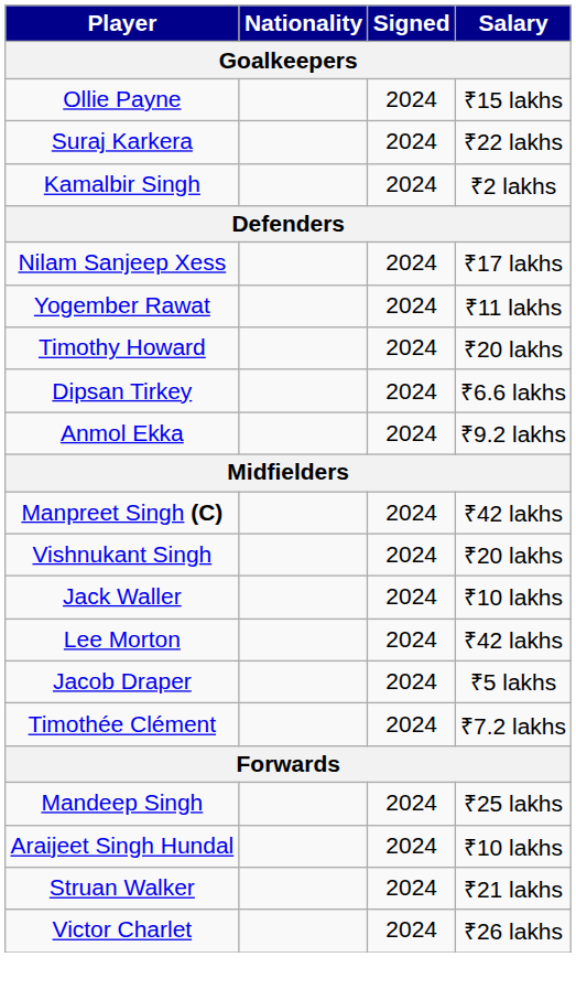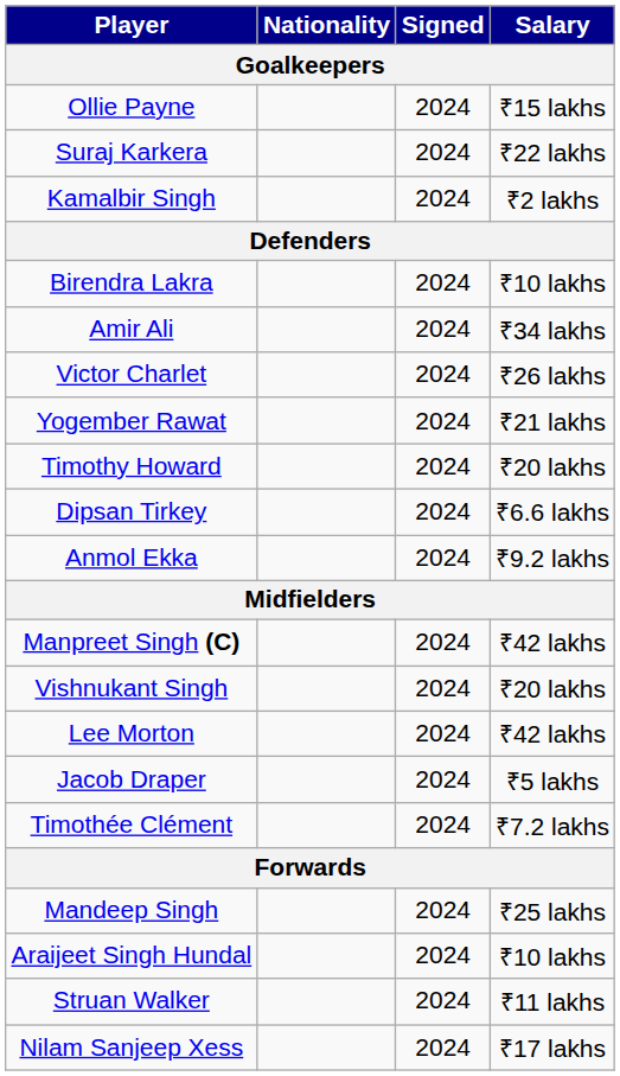+ row: Birendra Lakra | 2024 | ₹10 lakhs
+ row: Amir Ali | 2024 | ₹34 lakhs
rows swapped: Nilam Sanjeep Xess <-> Victor Charlet
Yogember Rawat | Salary: ₹11 lakhs -> ₹21 lakhs
- row: Jack Waller | 2024 | ₹10 lakhs
Struan Walker | Salary: ₹21 lakhs -> ₹11 lakhs
